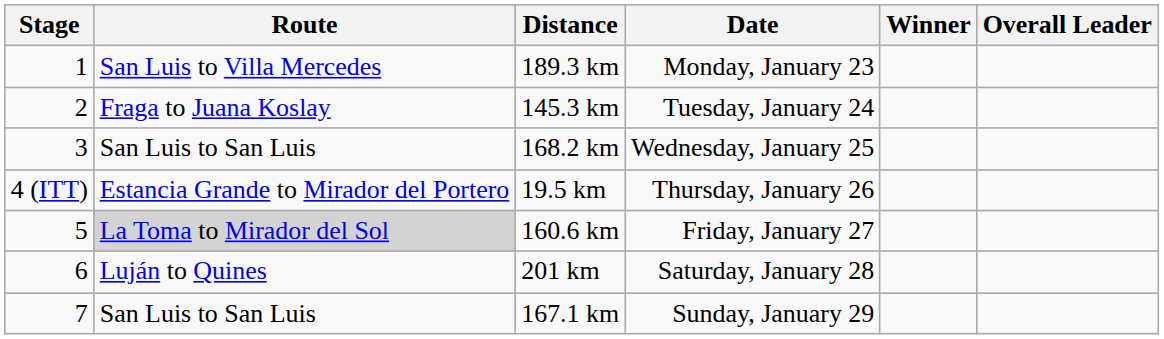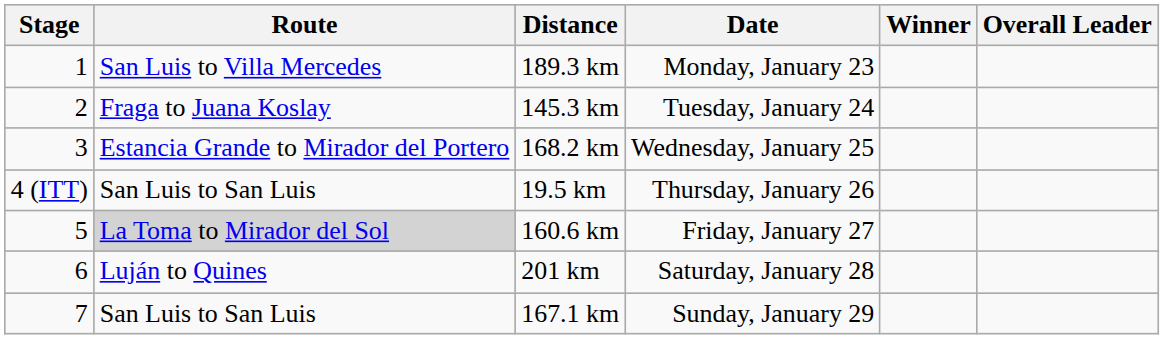168.2 km | Route: San Luis to San Luis -> Estancia Grande to Mirador del Portero
19.5 km | Route: Estancia Grande to Mirador del Portero -> San Luis to San Luis
